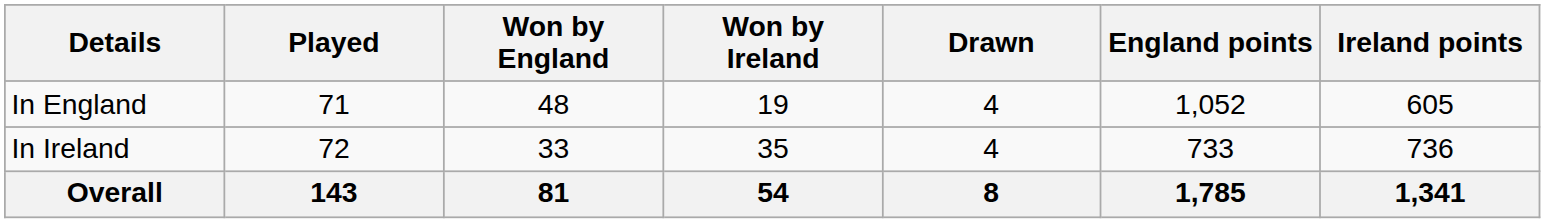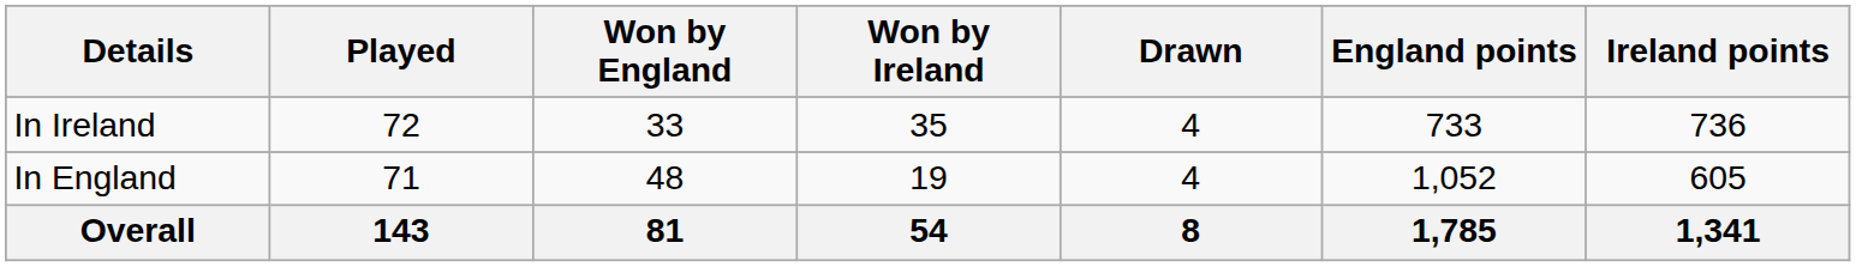rows swapped: In England <-> In Ireland
